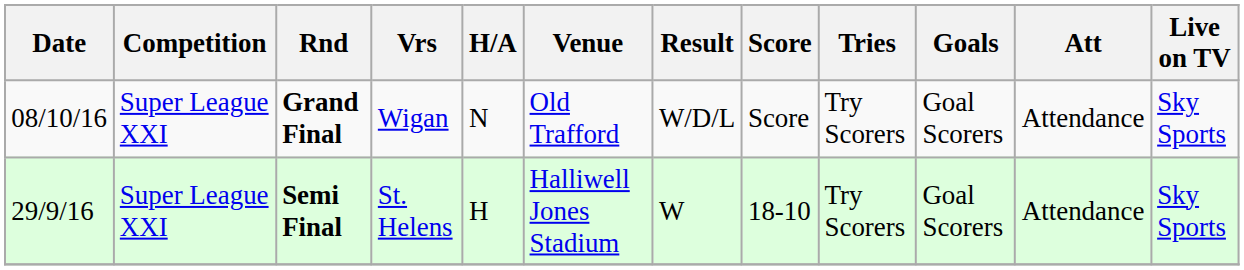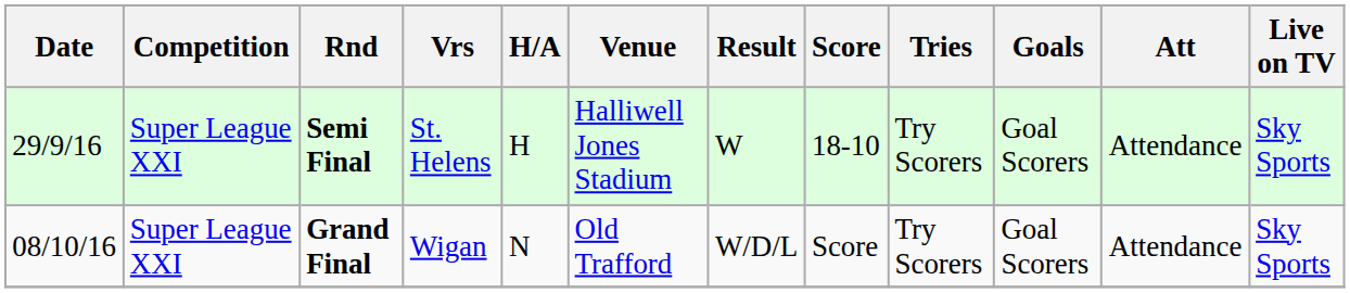rows swapped: Semi Final <-> Grand Final
